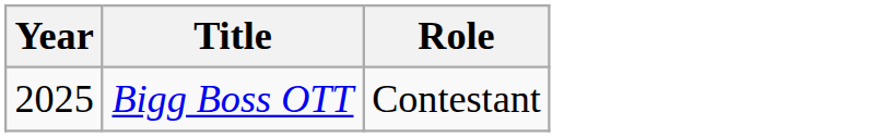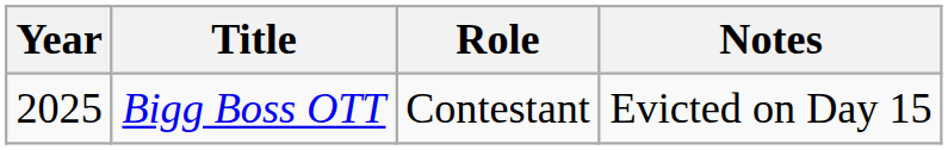+ column: Notes | Evicted on Day 15
